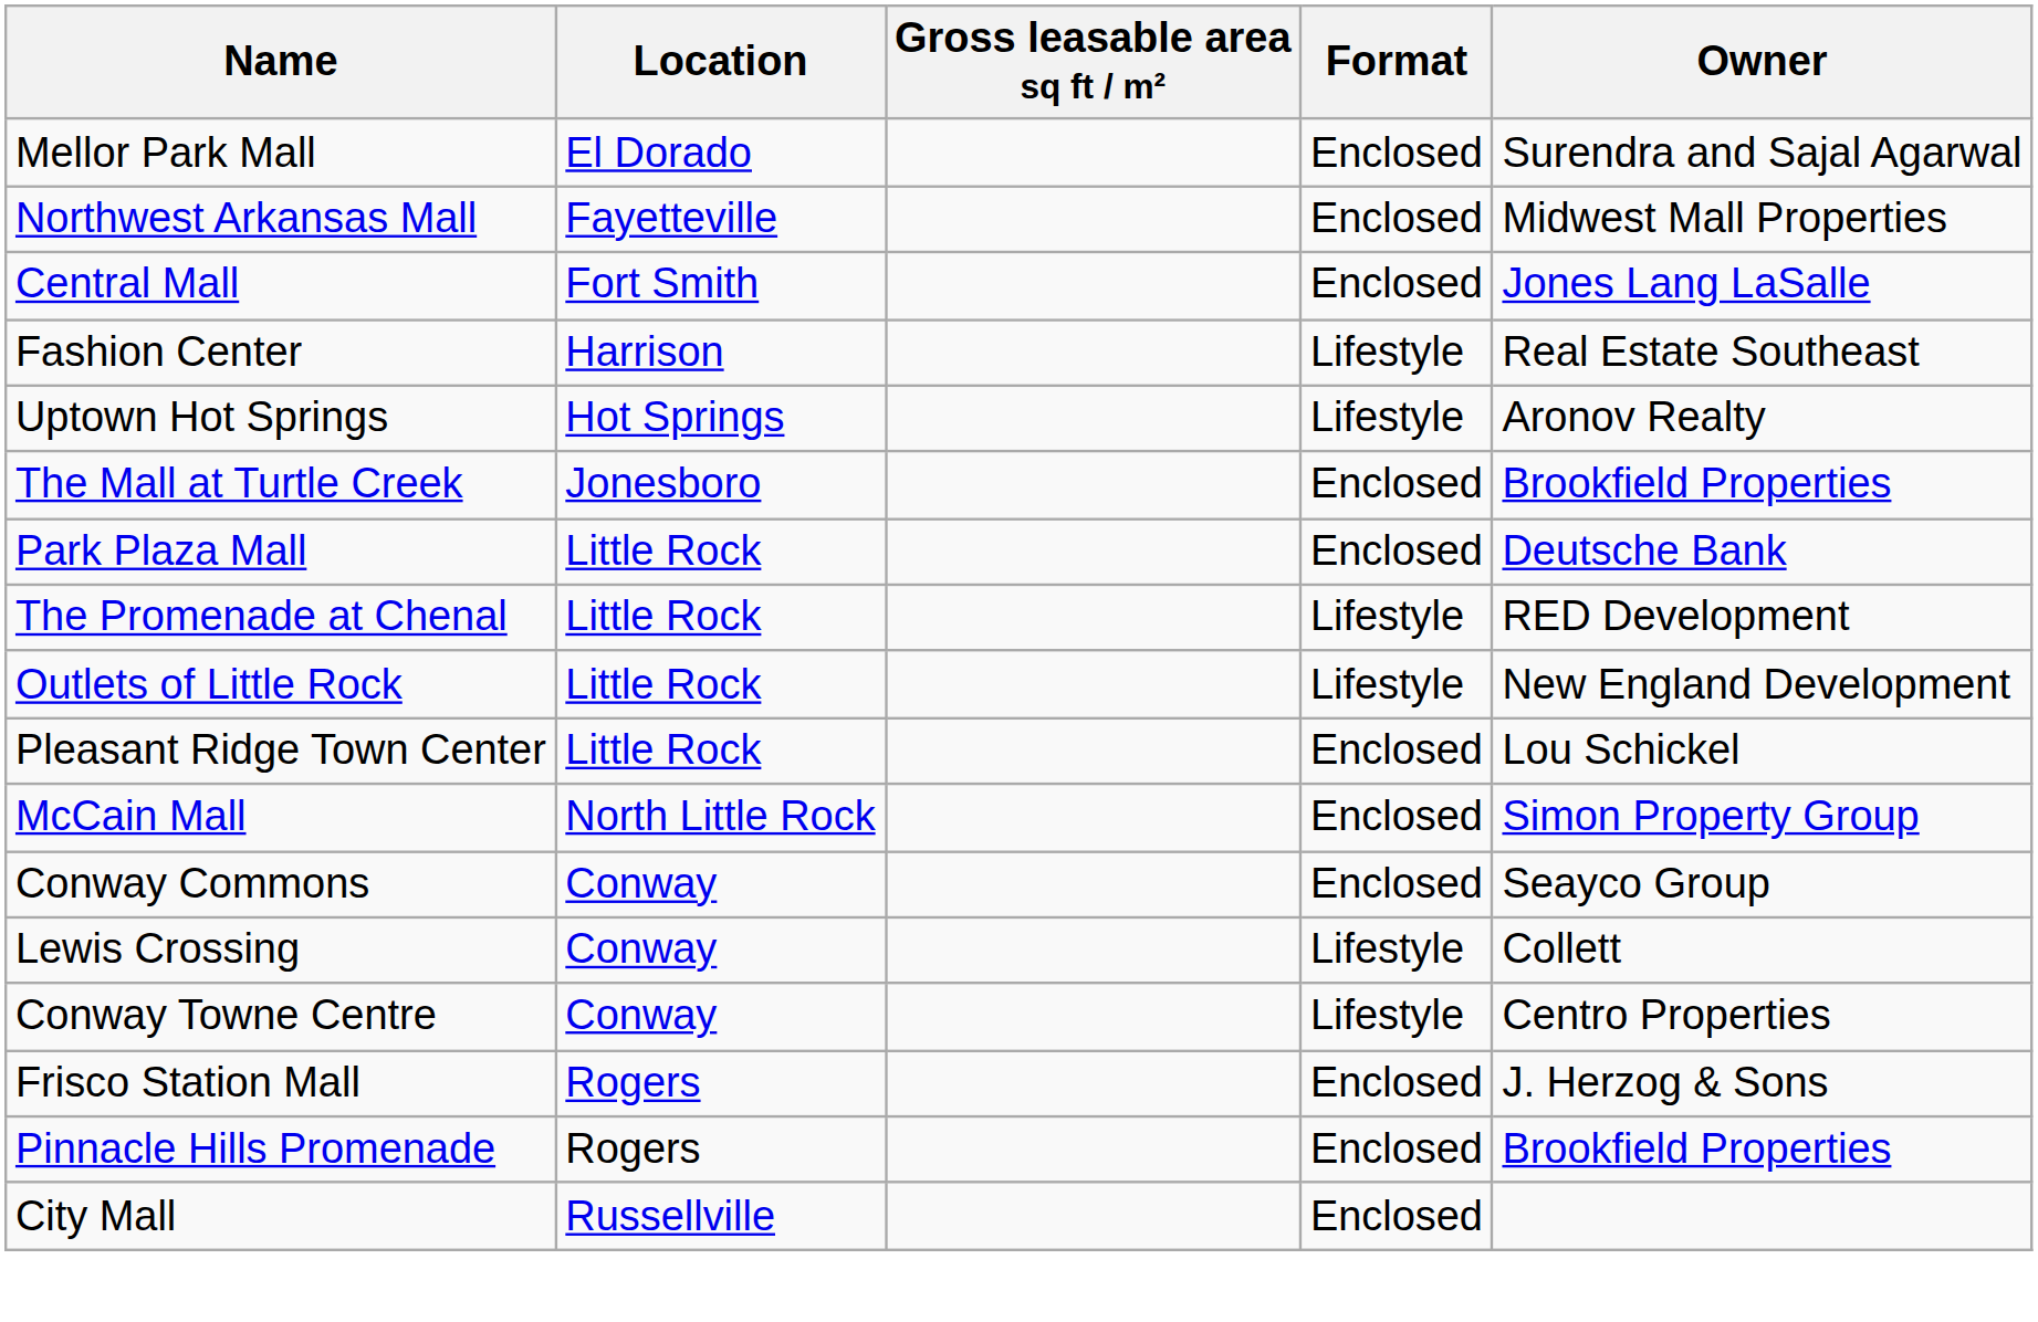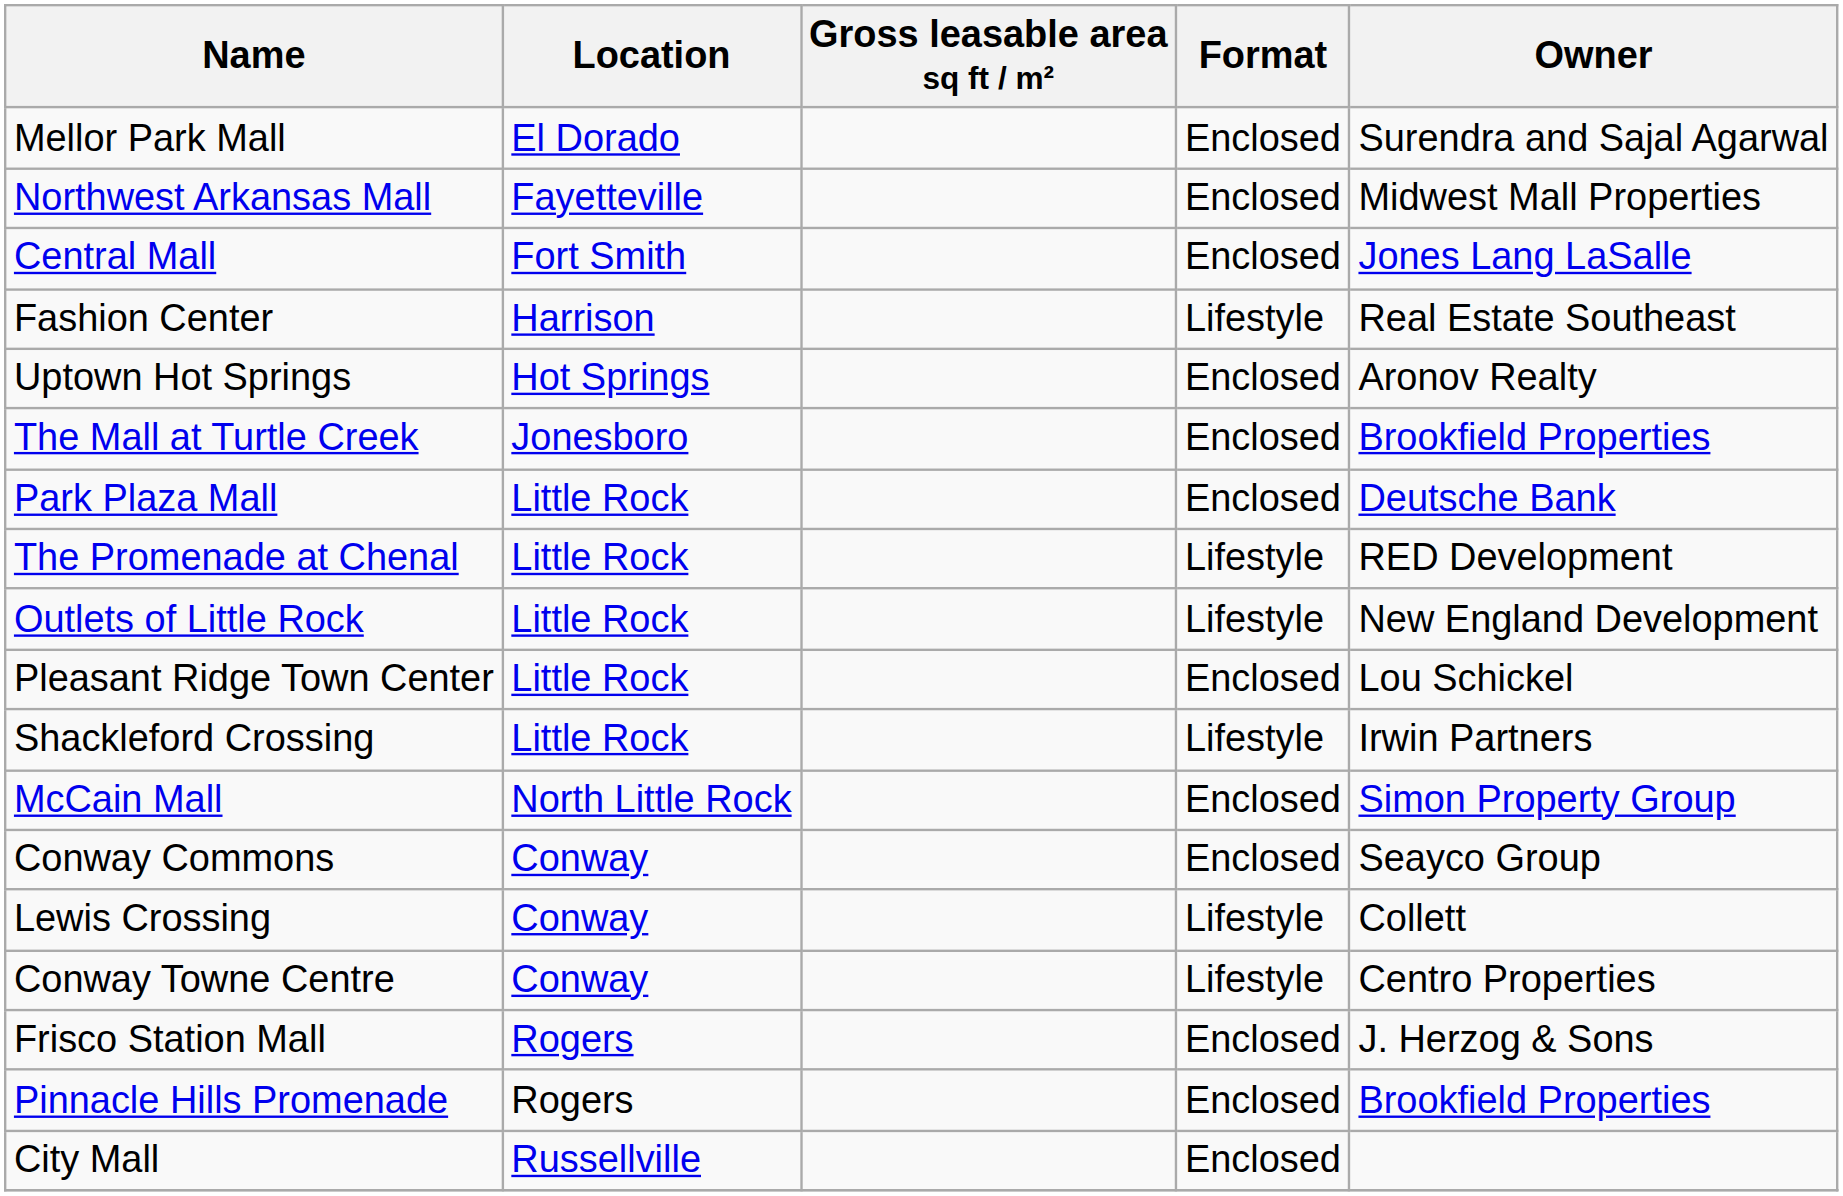Uptown Hot Springs | Format: Lifestyle -> Enclosed
+ row: Shackleford Crossing | Little Rock | Lifestyle | Irwin Partners
